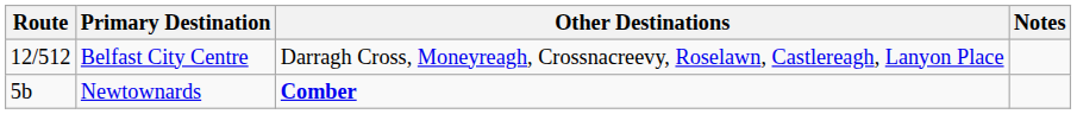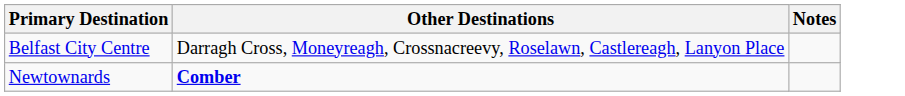- column: Route | 12/512 | 5b
